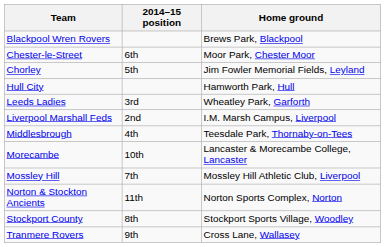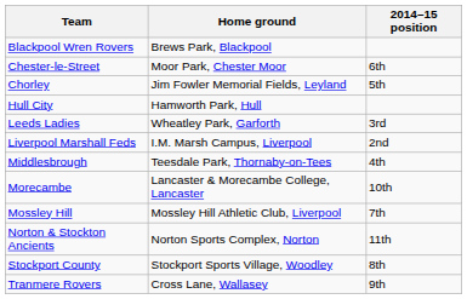columns swapped: Home ground <-> 2014–15 position
